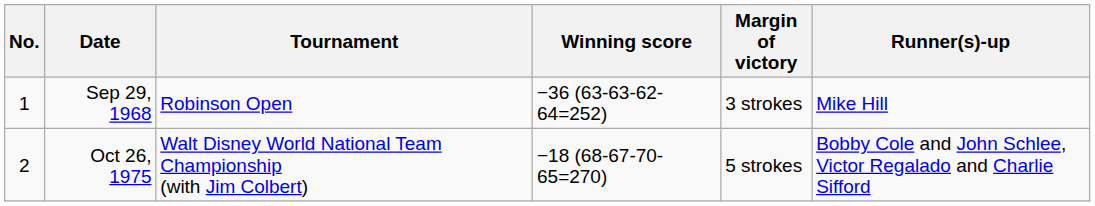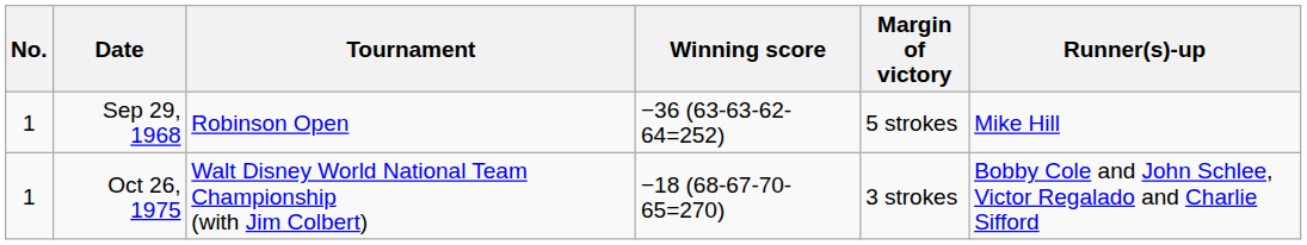Sep 29, 1968 | Margin of victory: 3 strokes -> 5 strokes
Oct 26, 1975 | No.: 2 -> 1
Oct 26, 1975 | Margin of victory: 5 strokes -> 3 strokes
